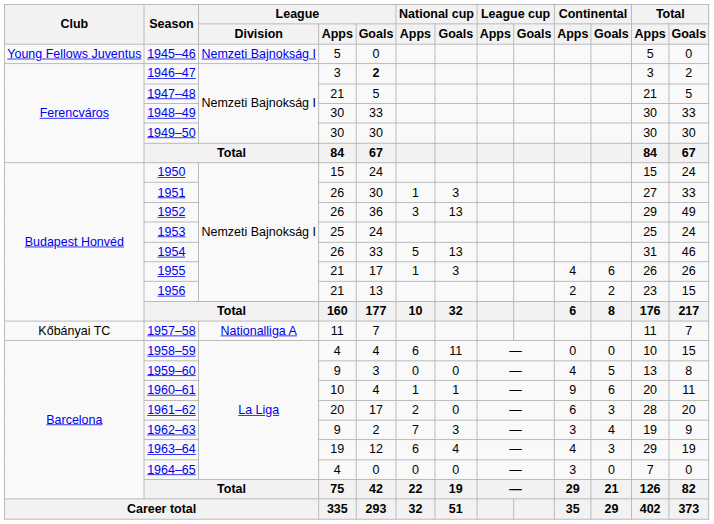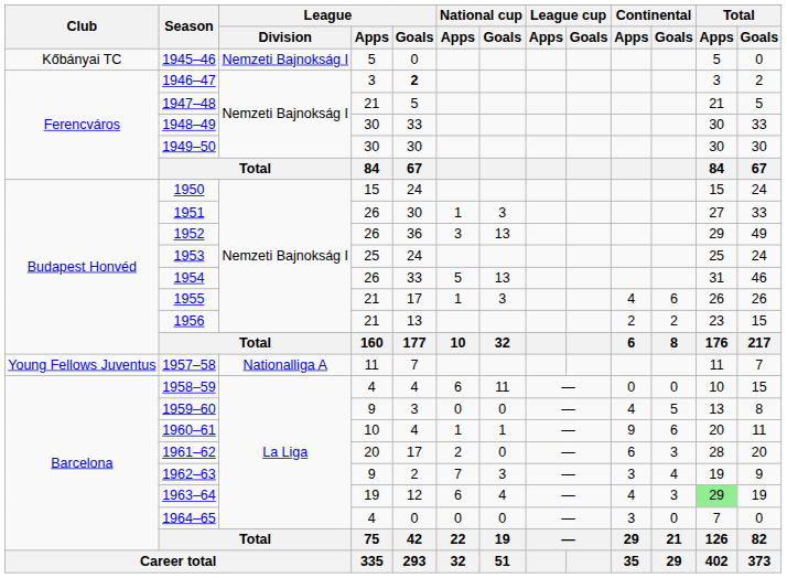1945–46 | Club: Young Fellows Juventus -> Kőbányai TC
1957–58 | Club: Kőbányai TC -> Young Fellows Juventus
1963–64 | Total / Apps: no background -> lightgreen background
